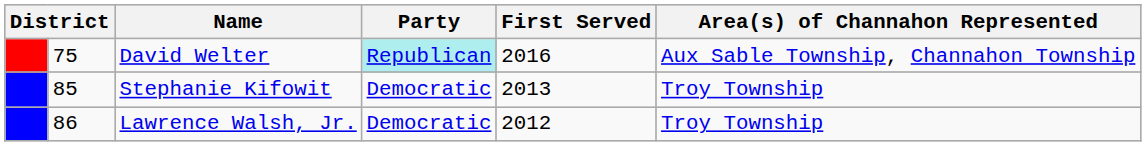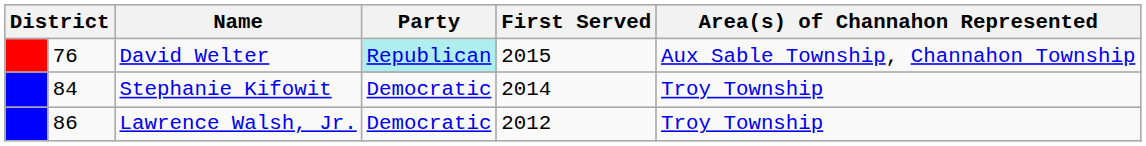David Welter | column 2: 75 -> 76
David Welter | First Served: 2016 -> 2015
Stephanie Kifowit | column 2: 85 -> 84
Stephanie Kifowit | First Served: 2013 -> 2014
